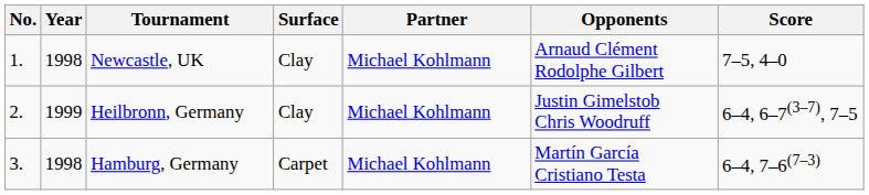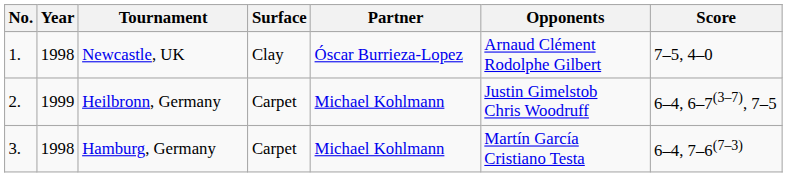Newcastle, UK | Partner: Michael Kohlmann -> Óscar Burrieza-Lopez
Heilbronn, Germany | Surface: Clay -> Carpet
